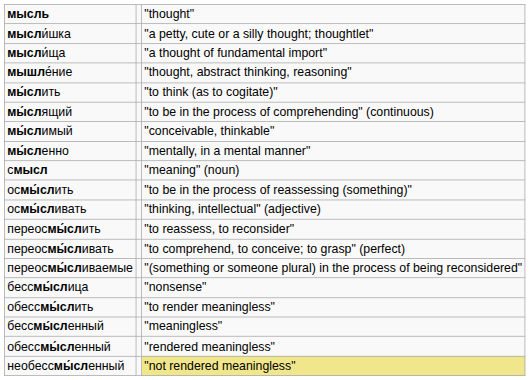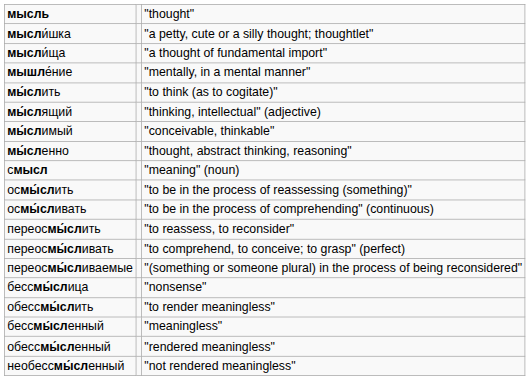мышле́ние | column 3: "thought, abstract thinking, reasoning" -> "mentally, in a mental manner"
мы́слящий | column 3: "to be in the process of comprehending" (continuous) -> "thinking, intellectual" (adjective)
мы́сленно | column 3: "mentally, in a mental manner" -> "thought, abstract thinking, reasoning"
осмы́сливать | column 3: "thinking, intellectual" (adjective) -> "to be in the process of comprehending" (continuous)
необессмы́сленный | column 3: khaki background -> no background
